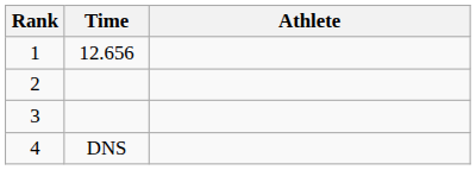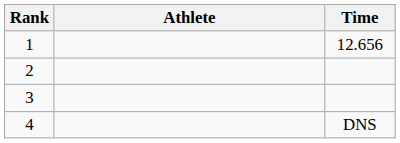columns swapped: Athlete <-> Time
